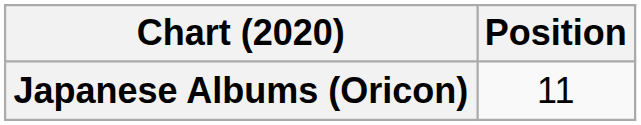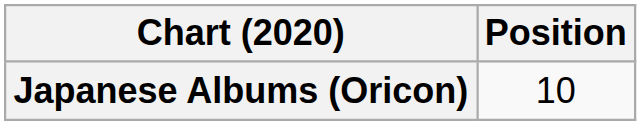Japanese Albums (Oricon) | Position: 11 -> 10
